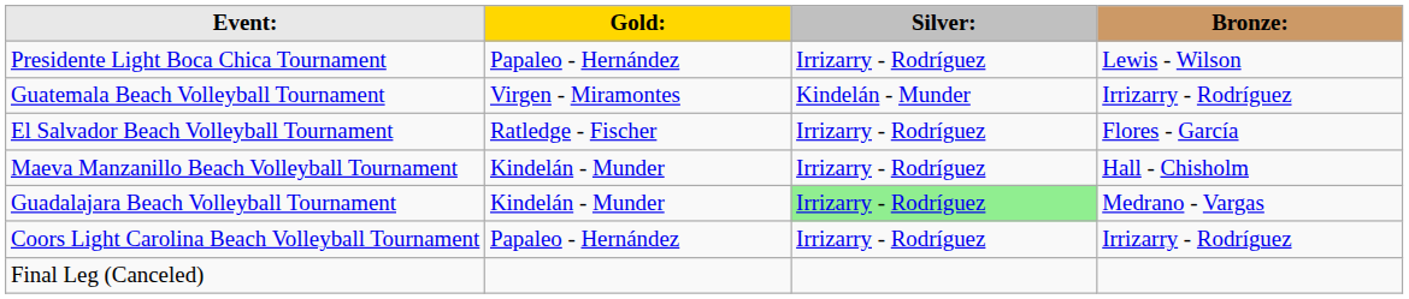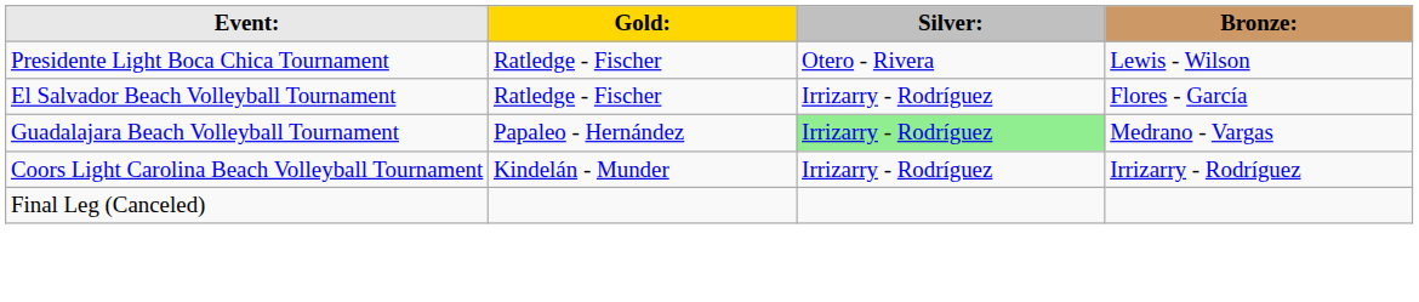Presidente Light Boca Chica Tournament | Gold:: Papaleo - Hernández -> Ratledge - Fischer
Presidente Light Boca Chica Tournament | Silver:: Irrizarry - Rodríguez -> Otero - Rivera
- row: Guatemala Beach Volleyball Tournament | Virgen - Miramontes | Kindelán - Munder | Irrizarry - Rodríguez
- row: Maeva Manzanillo Beach Volleyball Tournament | Kindelán - Munder | Irrizarry - Rodríguez | Hall - Chisholm
Guadalajara Beach Volleyball Tournament | Gold:: Kindelán - Munder -> Papaleo - Hernández
Coors Light Carolina Beach Volleyball Tournament | Gold:: Papaleo - Hernández -> Kindelán - Munder
